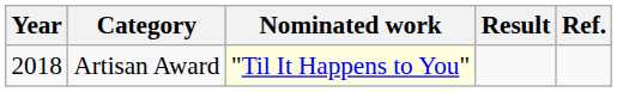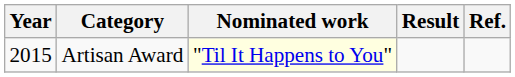Artisan Award | Year: 2018 -> 2015
